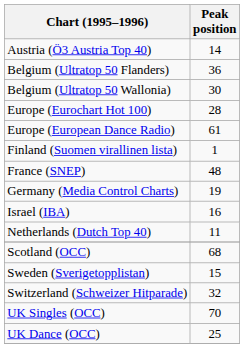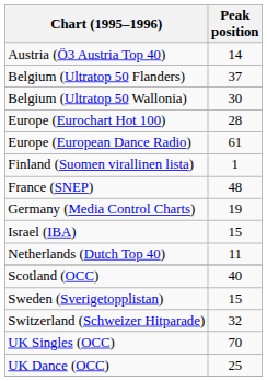Belgium (Ultratop 50 Flanders) | Peak position: 36 -> 37
Israel (IBA) | Peak position: 16 -> 15
Scotland (OCC) | Peak position: 68 -> 40
